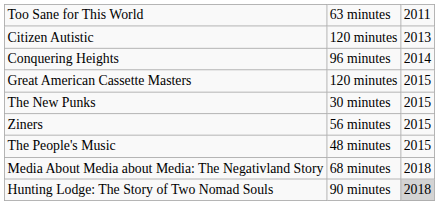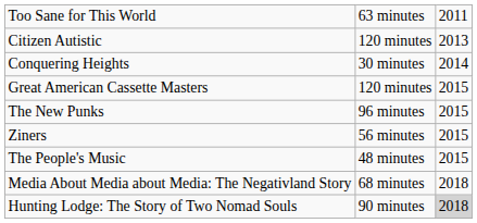Conquering Heights | column 2: 96 minutes -> 30 minutes
The New Punks | column 2: 30 minutes -> 96 minutes
